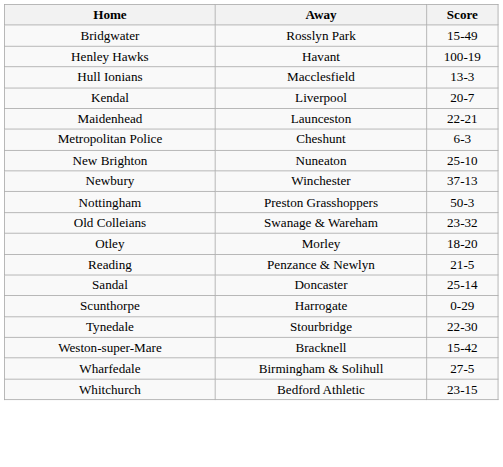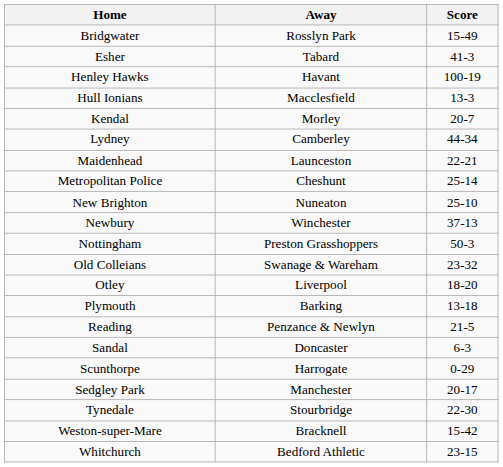+ row: Esher | Tabard | 41-3
Kendal | Away: Liverpool -> Morley
+ row: Lydney | Camberley | 44-34
Metropolitan Police | Score: 6-3 -> 25-14
Otley | Away: Morley -> Liverpool
+ row: Plymouth | Barking | 13-18
Sandal | Score: 25-14 -> 6-3
+ row: Sedgley Park | Manchester | 20-17
- row: Wharfedale | Birmingham & Solihull | 27-5
